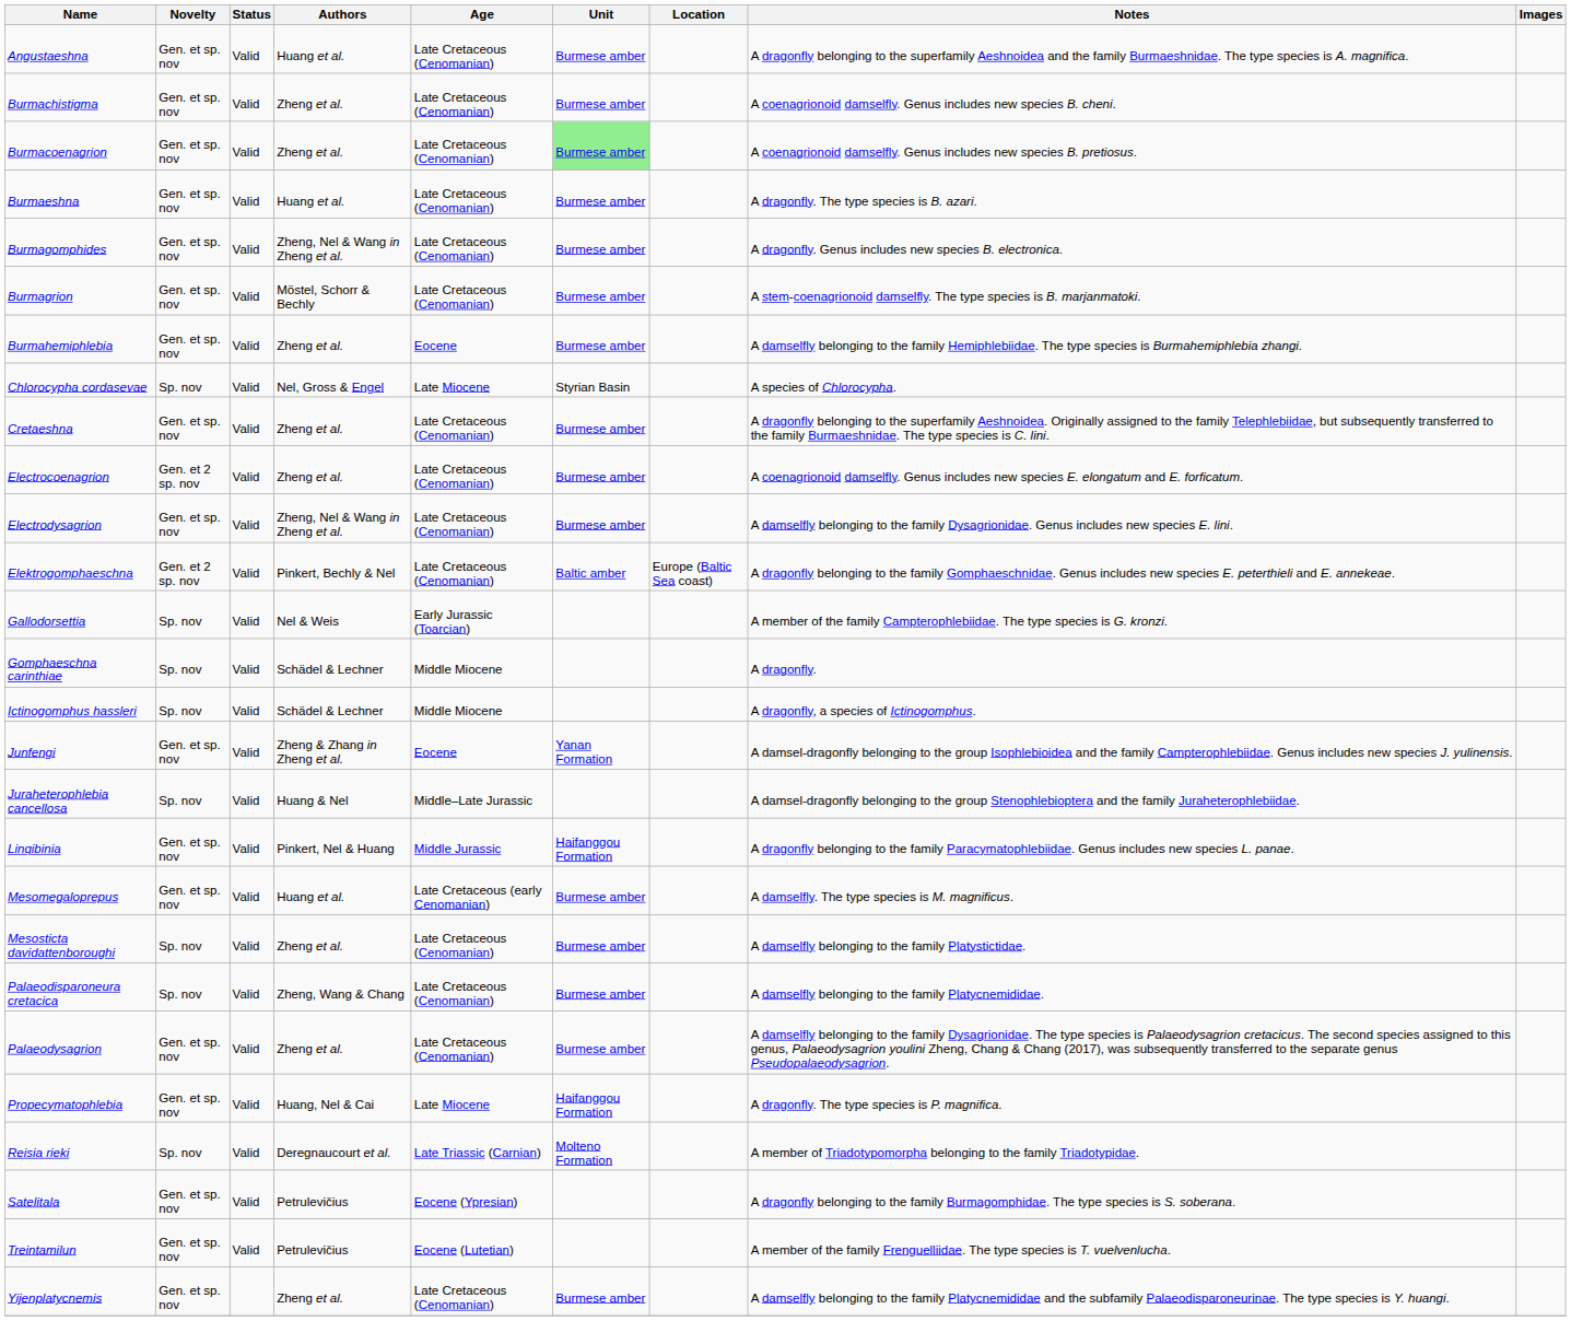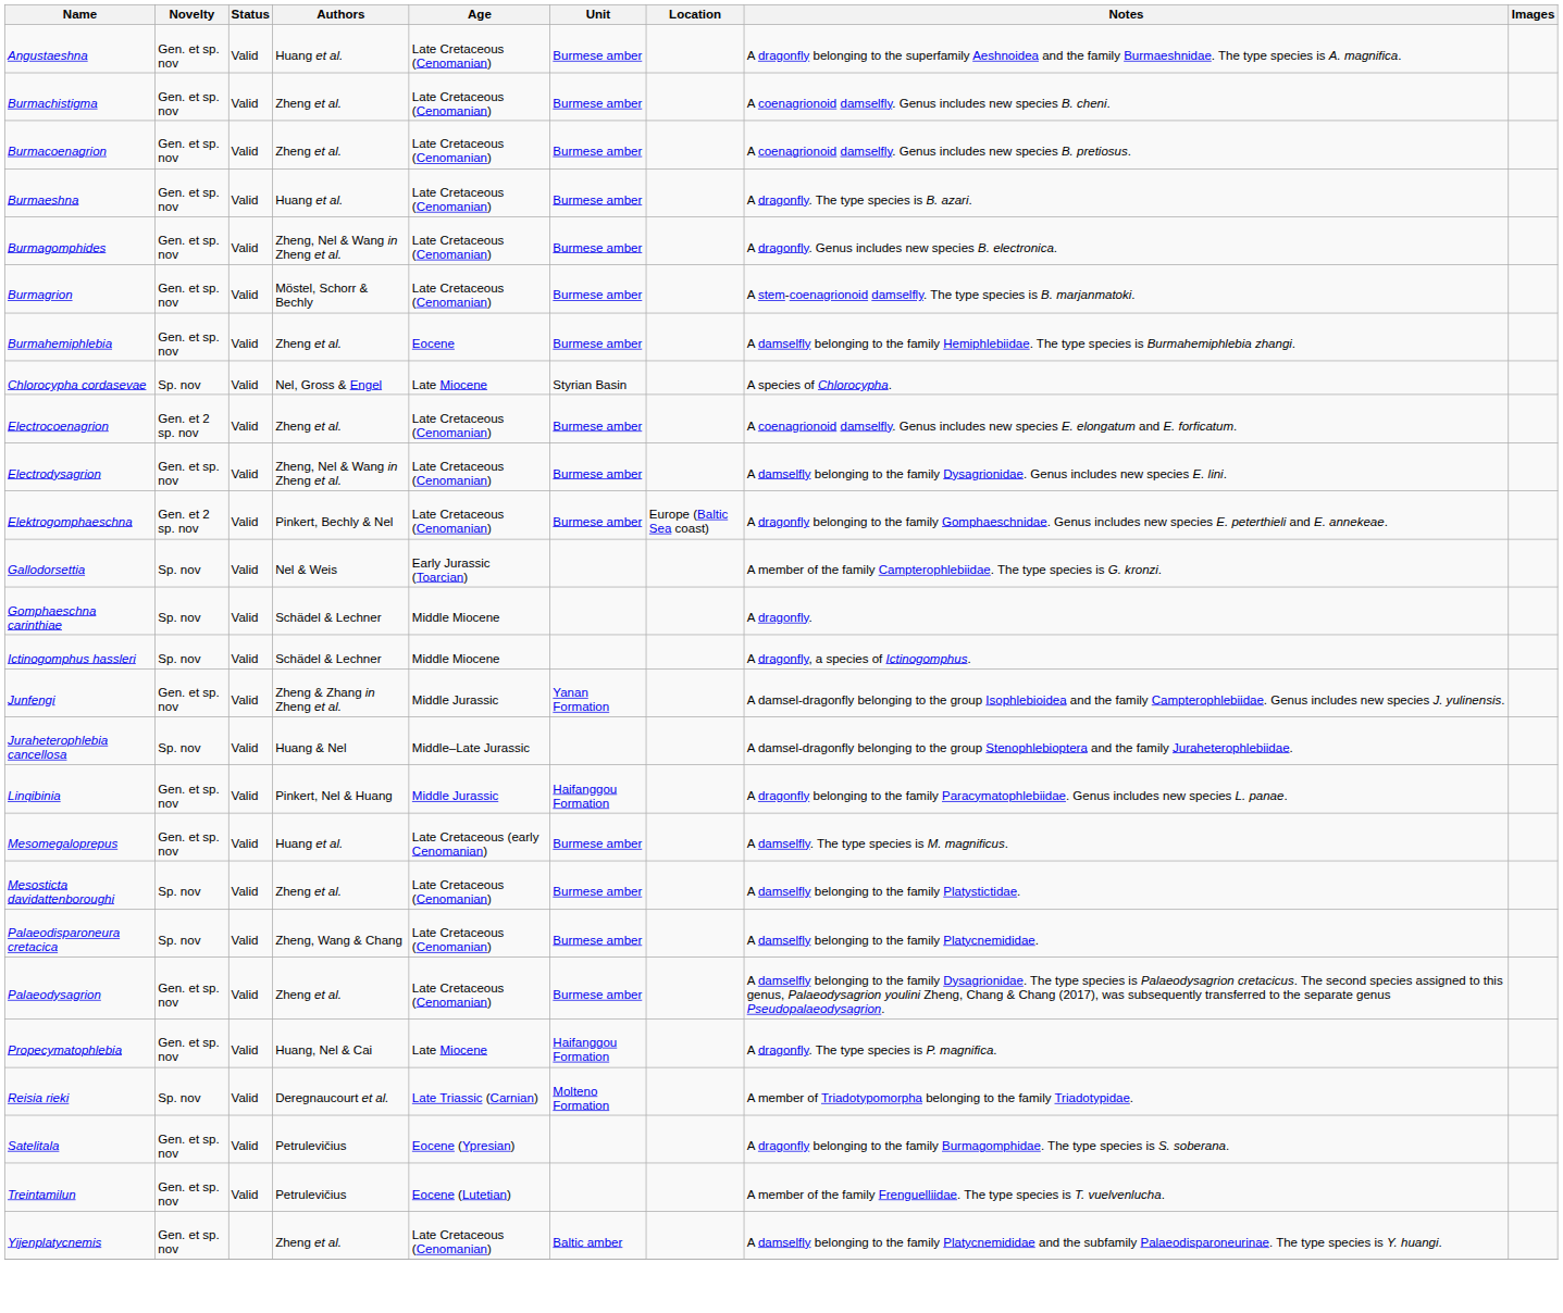Burmacoenagrion | Unit: lightgreen background -> no background
- row: Cretaeshna | Gen. et sp. nov | Valid | Zheng et al. | Late Cretaceous (Cenomanian) | Burmese amber | A dragonfly belonging to the superfamily Aeshnoidea. Originally assigned to the family Telephlebiidae, but subsequently transferred to the family Burmaeshnidae. The type species is C. lini.
Elektrogomphaeschna | Unit: Baltic amber -> Burmese amber
Junfengi | Age: Eocene -> Middle Jurassic
Yijenplatycnemis | Unit: Burmese amber -> Baltic amber
